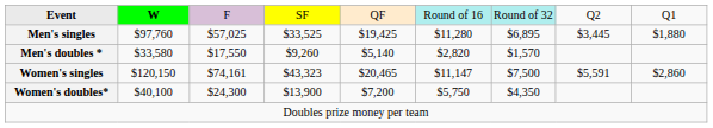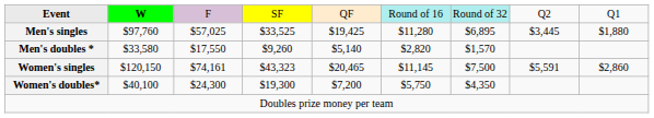Women's singles | column 6: $11,147 -> $11,145
Women's doubles* | column 4: $13,900 -> $19,300
